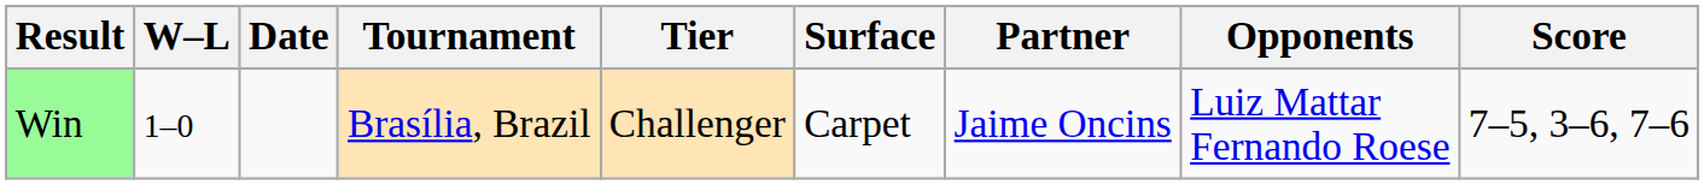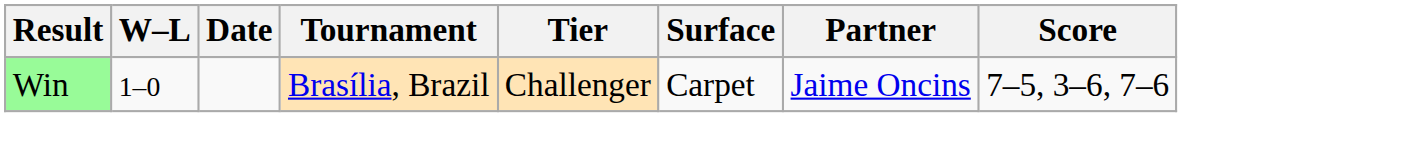- column: Opponents | Luiz Mattar Fernando Roese
